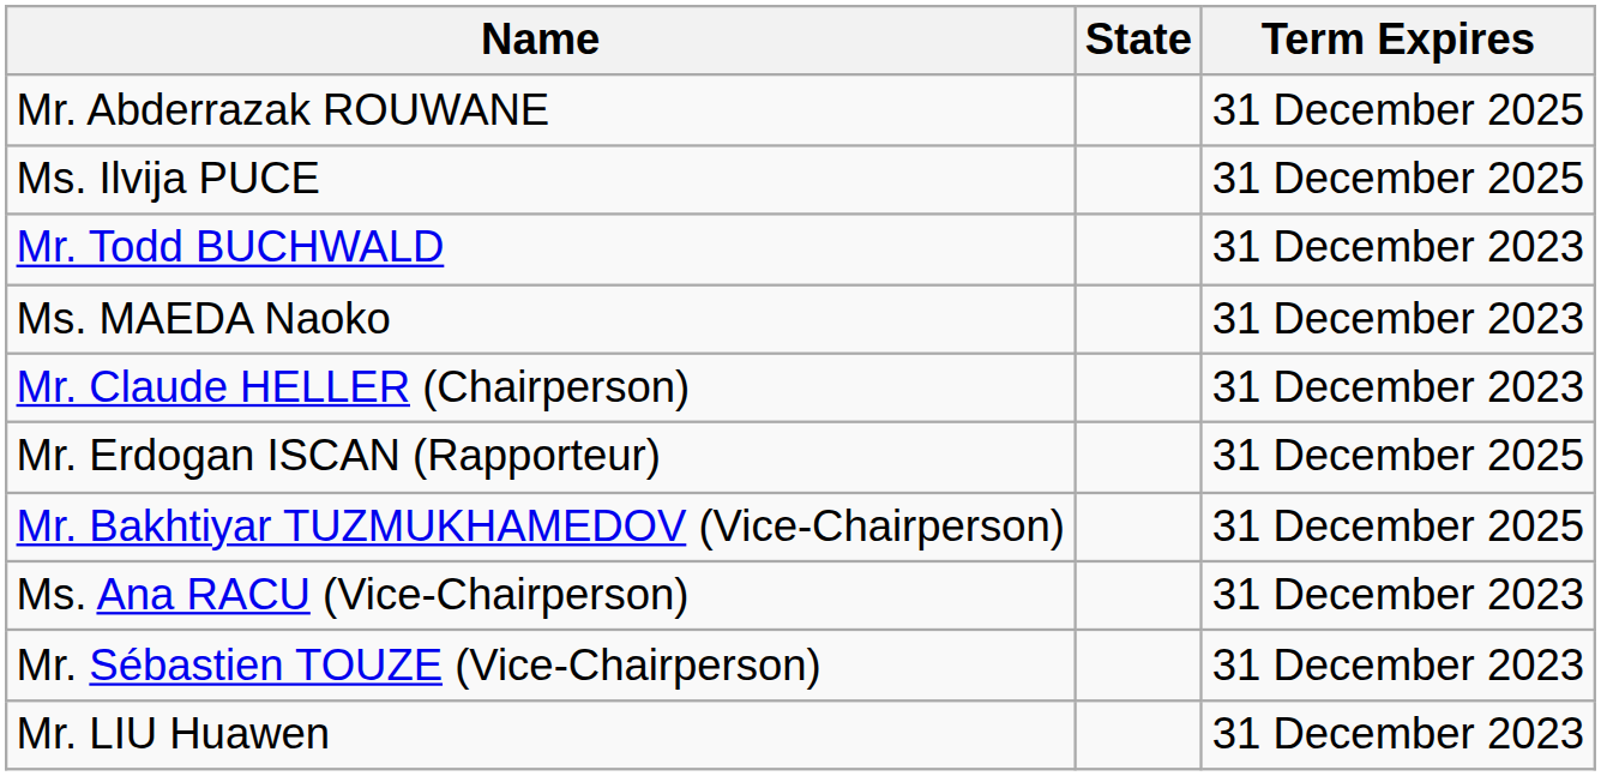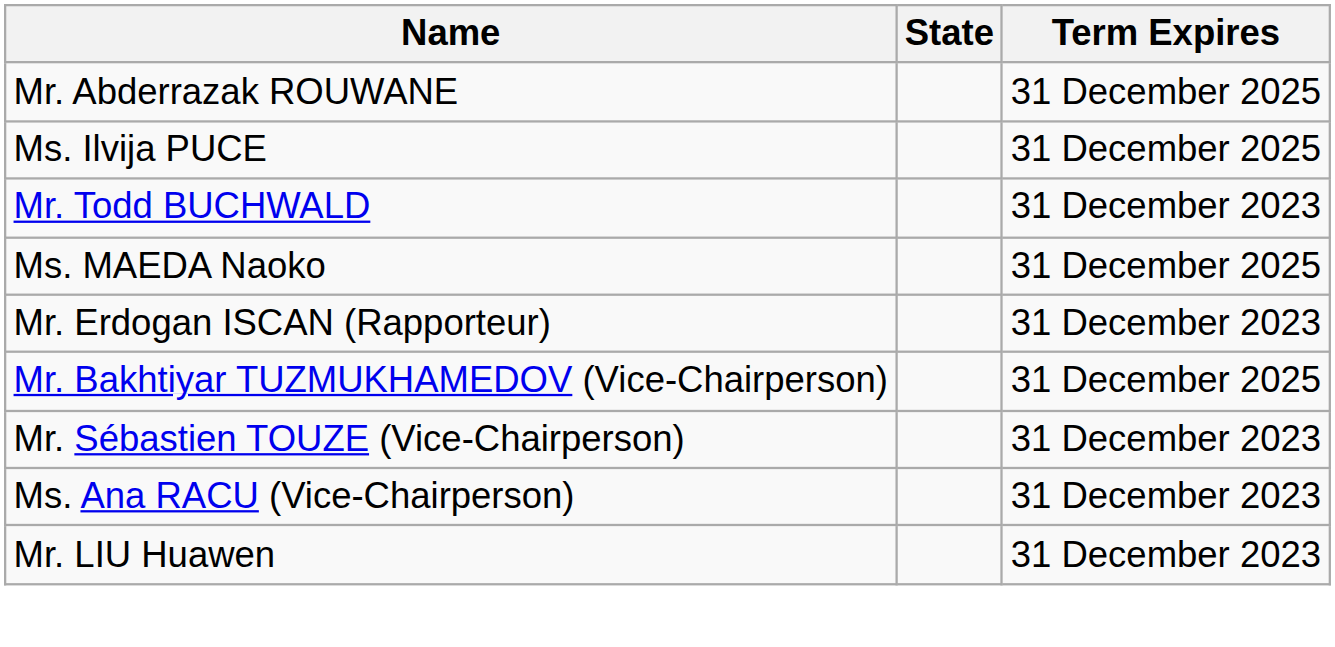Ms. MAEDA Naoko | Term Expires: 31 December 2023 -> 31 December 2025
- row: Mr. Claude HELLER (Chairperson) | 31 December 2023
Mr. Erdogan ISCAN (Rapporteur) | Term Expires: 31 December 2025 -> 31 December 2023
rows swapped: Ms. Ana RACU (Vice-Chairperson) <-> Mr. Sébastien TOUZE (Vice-Chairperson)
